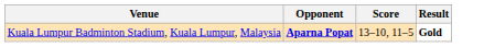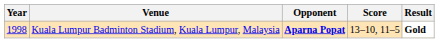+ column: Year | 1998
